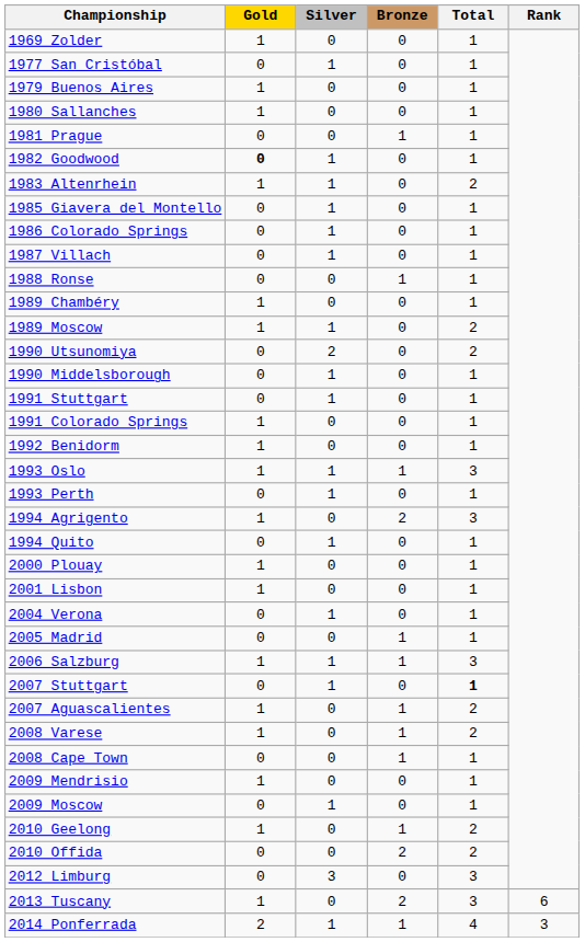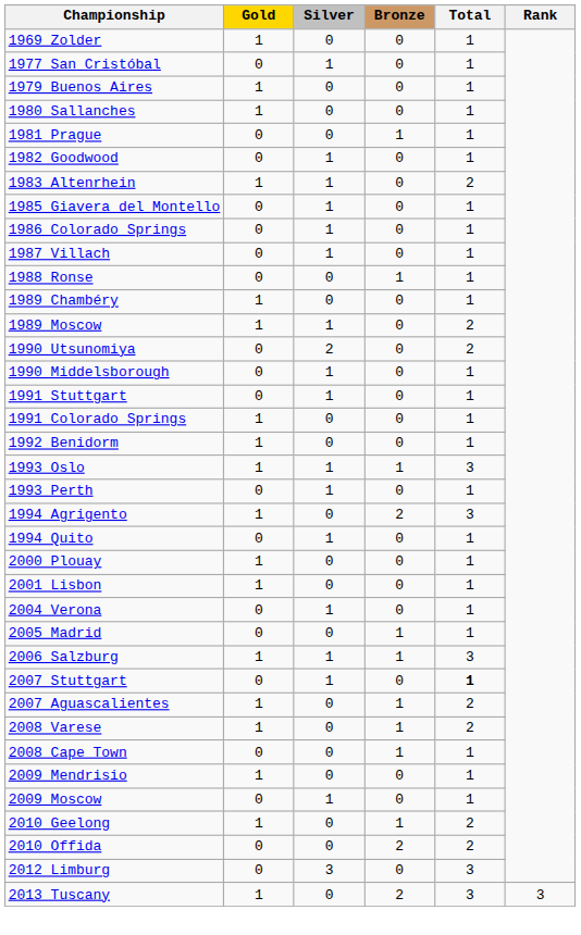1982 Goodwood | Gold: bold -> normal
2013 Tuscany | Rank: 6 -> 3
- row: 2014 Ponferrada | 2 | 1 | 1 | 4 | 3
